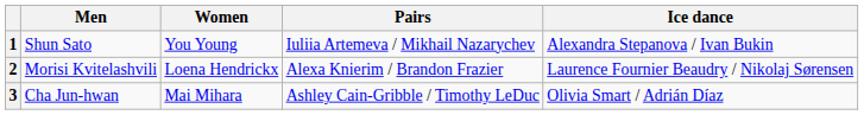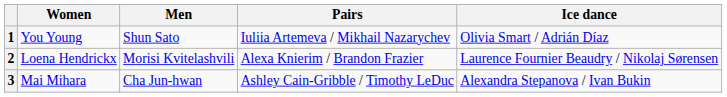columns swapped: Men <-> Women
1 | Ice dance: Alexandra Stepanova / Ivan Bukin -> Olivia Smart / Adrián Díaz
3 | Ice dance: Olivia Smart / Adrián Díaz -> Alexandra Stepanova / Ivan Bukin
